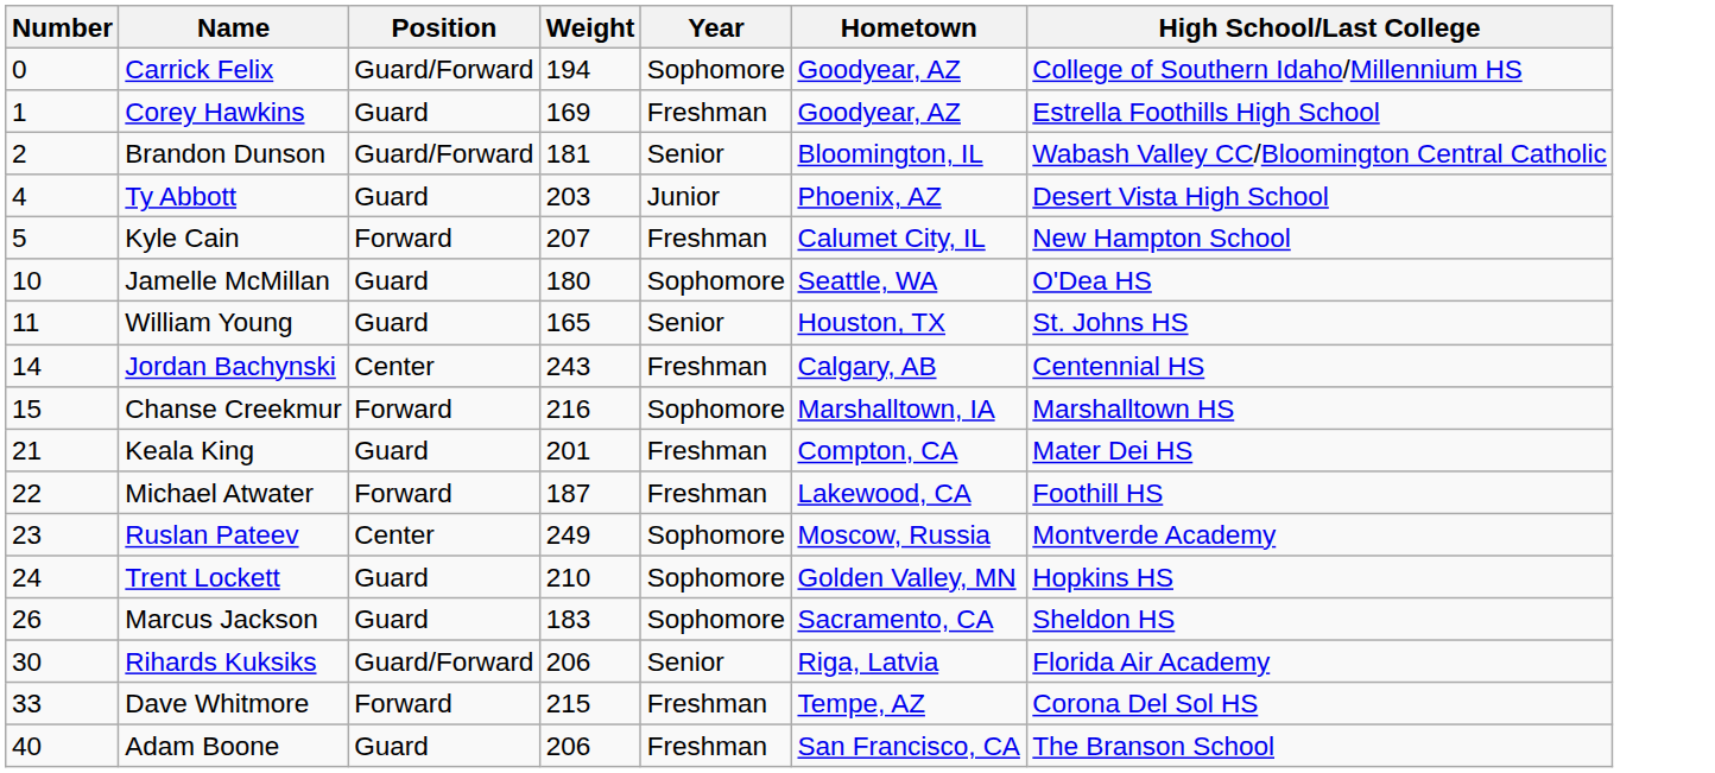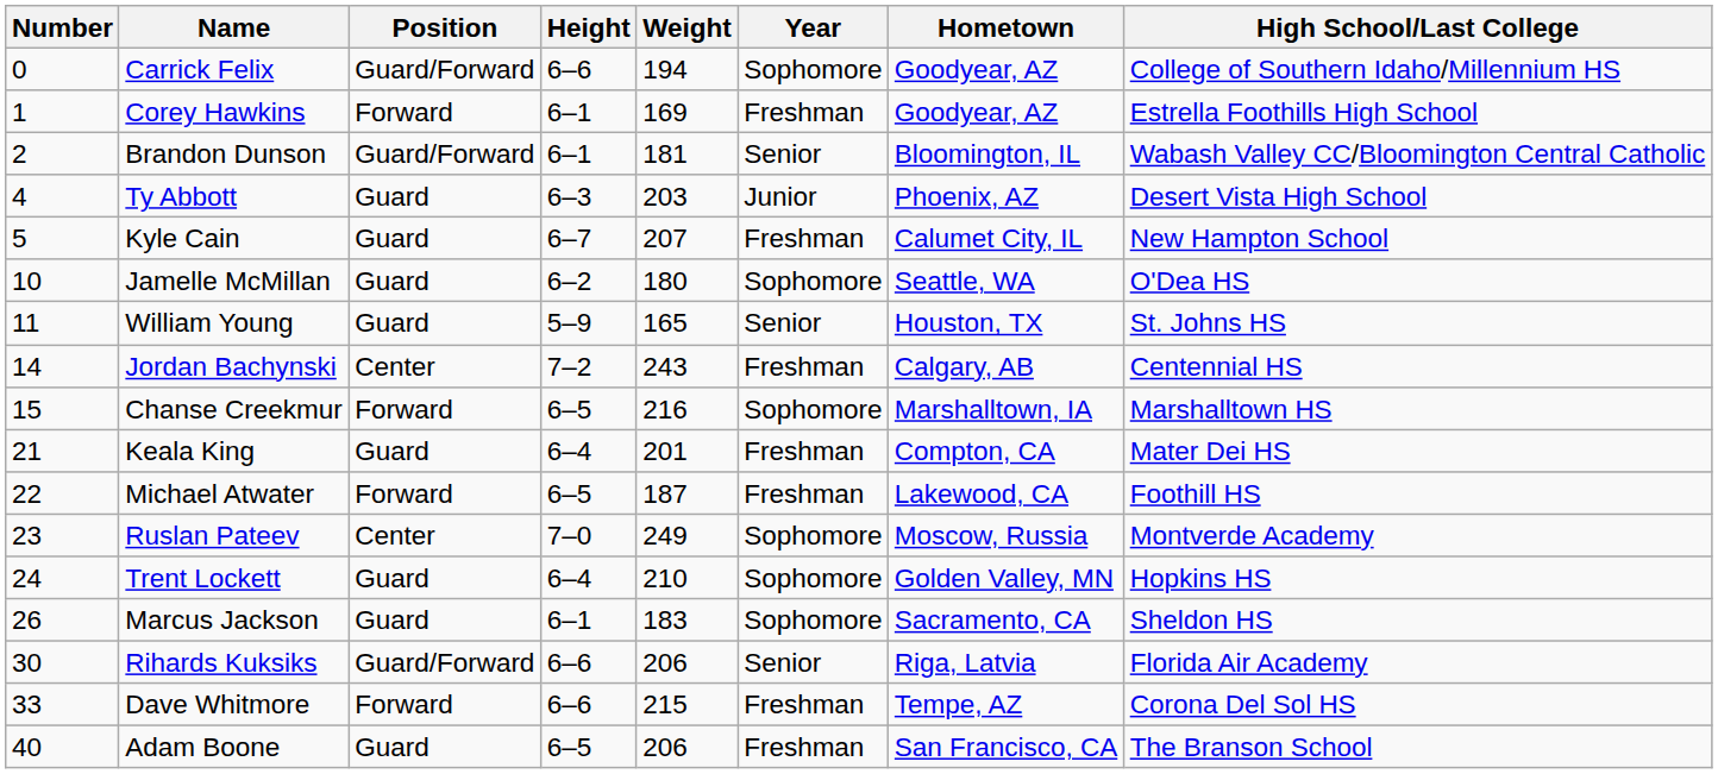+ column: Height | 6–6 | 6–1 | 6–1 | 6–3 | 6–7 | 6–2 | 5–9 | 7–2 | 6–5 | 6–4 | 6–5 | 7–0 | 6–4 | 6–1 | 6–6 | 6–6 | 6–5
Corey Hawkins | Position: Guard -> Forward
Kyle Cain | Position: Forward -> Guard
